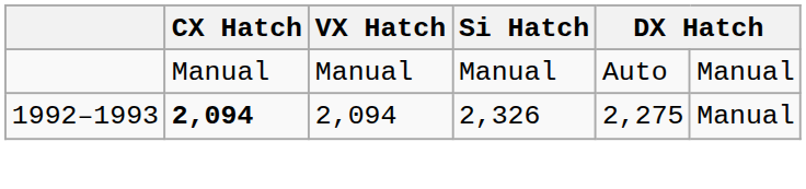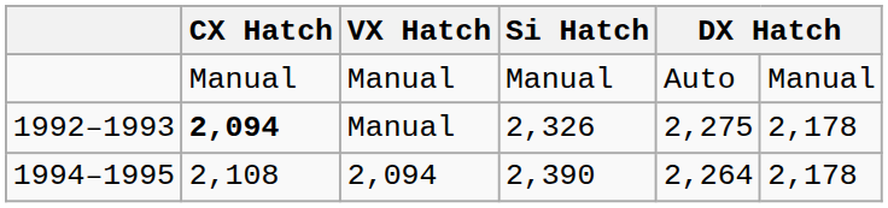1992–1993 | VX Hatch: 2,094 -> Manual
1992–1993 | column 6: Manual -> 2,178
+ row: 1994–1995 | 2,108 | 2,094 | 2,390 | 2,264 | 2,178
